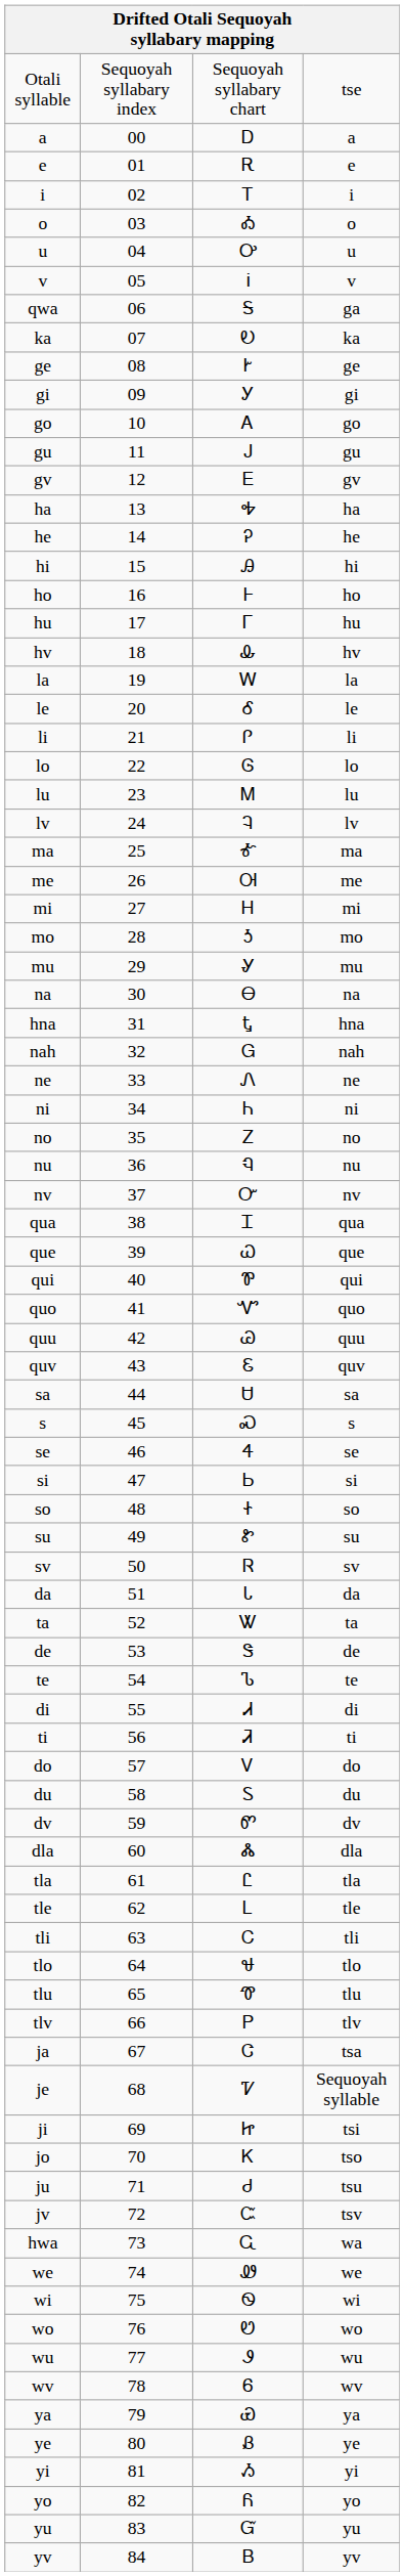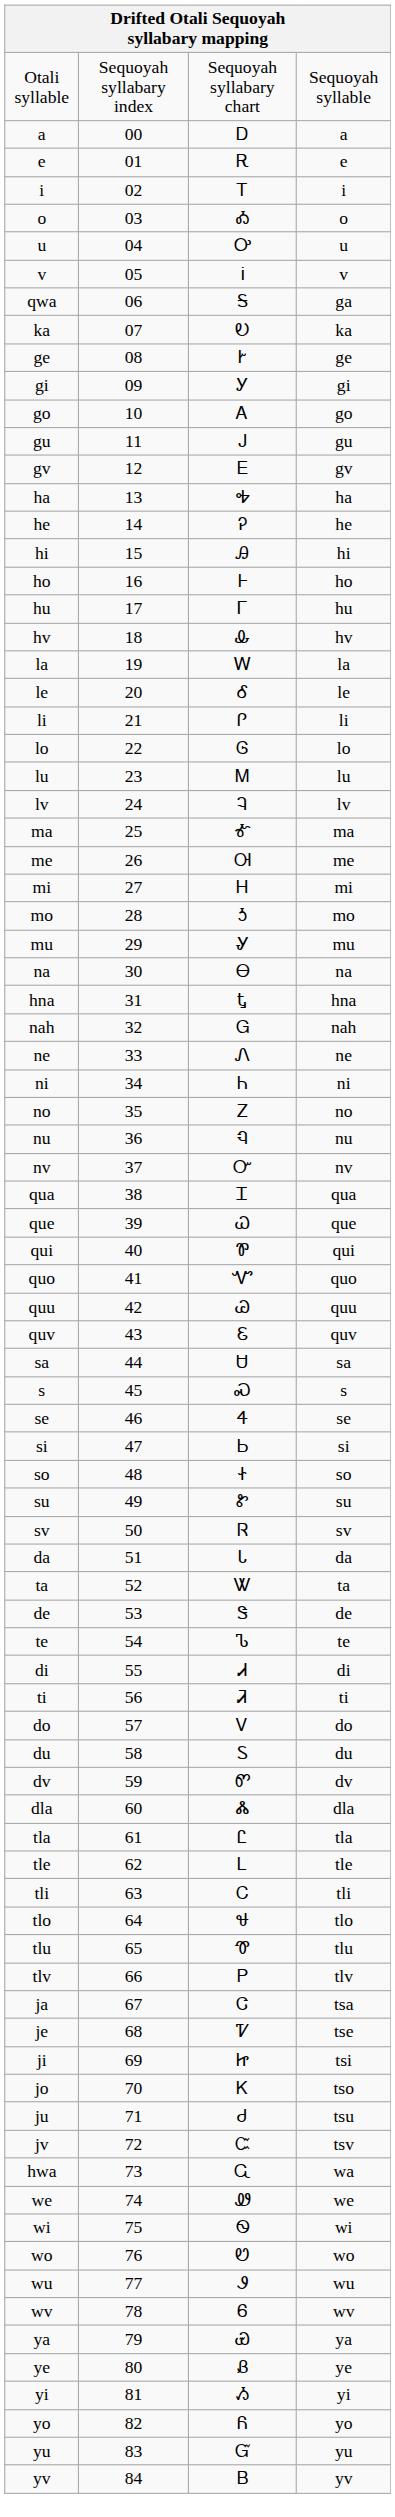Otali syllable | column 4: tse -> Sequoyah syllable
je | column 4: Sequoyah syllable -> tse
